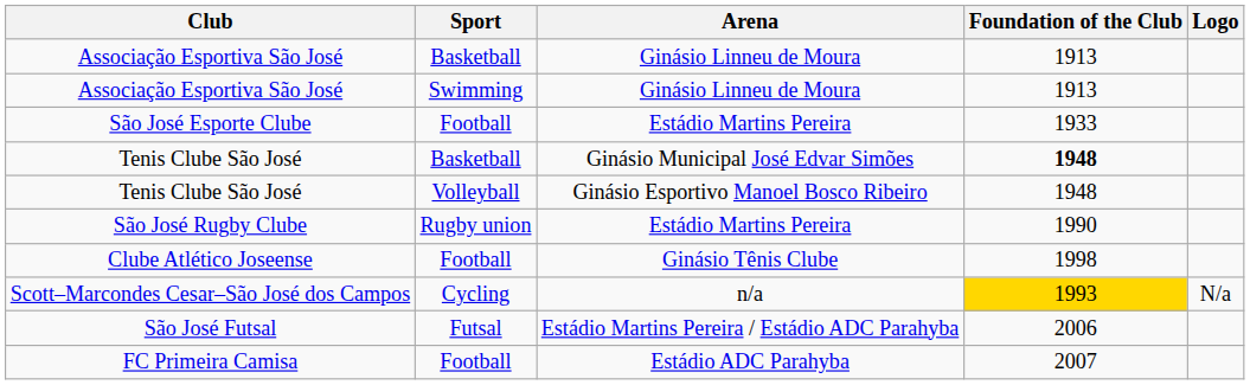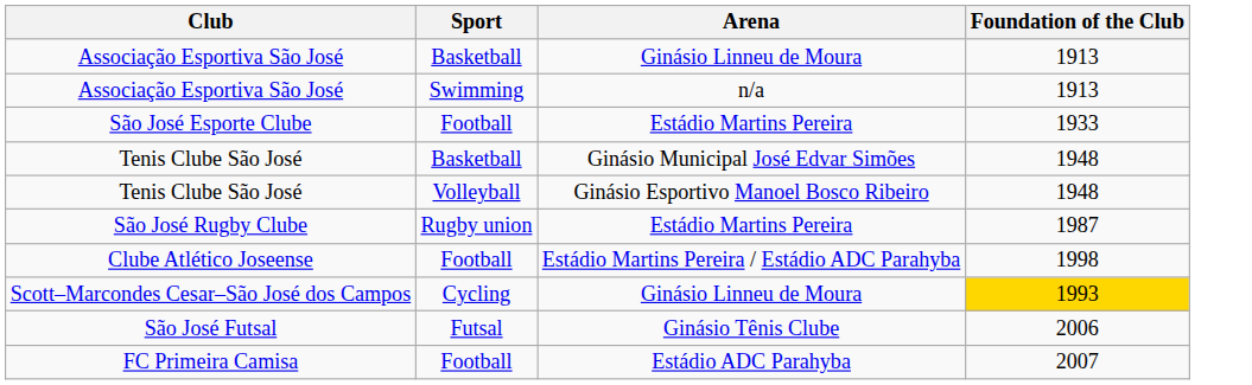- column: Logo | N/a
Associação Esportiva São José / Swimming | Arena: Ginásio Linneu de Moura -> n/a
Tenis Clube São José / Basketball | Foundation of the Club: bold -> normal
São José Rugby Clube | Foundation of the Club: 1990 -> 1987
Clube Atlético Joseense | Arena: Ginásio Tênis Clube -> Estádio Martins Pereira / Estádio ADC Parahyba
Scott–Marcondes Cesar–São José dos Campos | Arena: n/a -> Ginásio Linneu de Moura
São José Futsal | Arena: Estádio Martins Pereira / Estádio ADC Parahyba -> Ginásio Tênis Clube
